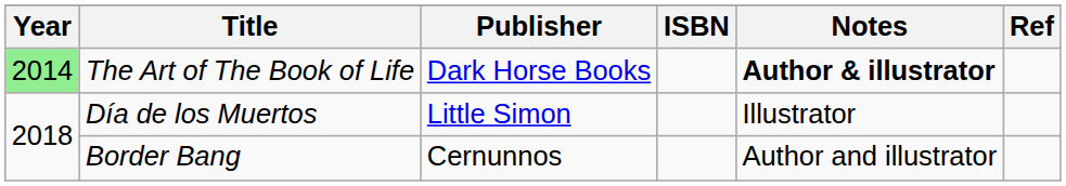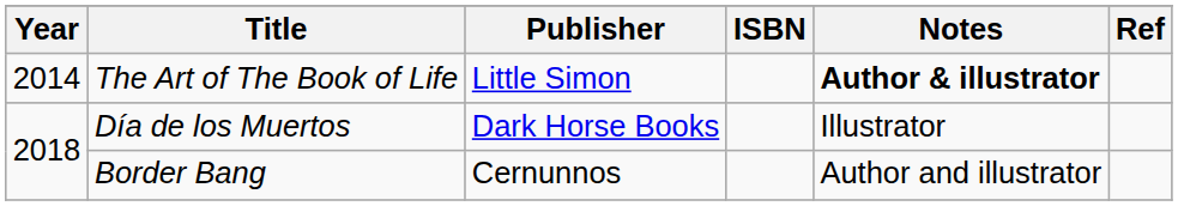The Art of The Book of Life | Year: lightgreen background -> no background
The Art of The Book of Life | Publisher: Dark Horse Books -> Little Simon
Día de los Muertos | Publisher: Little Simon -> Dark Horse Books
